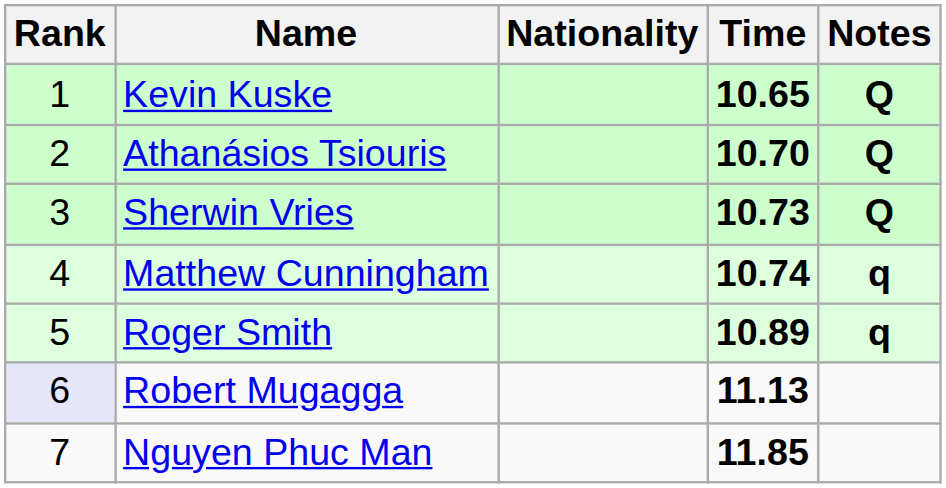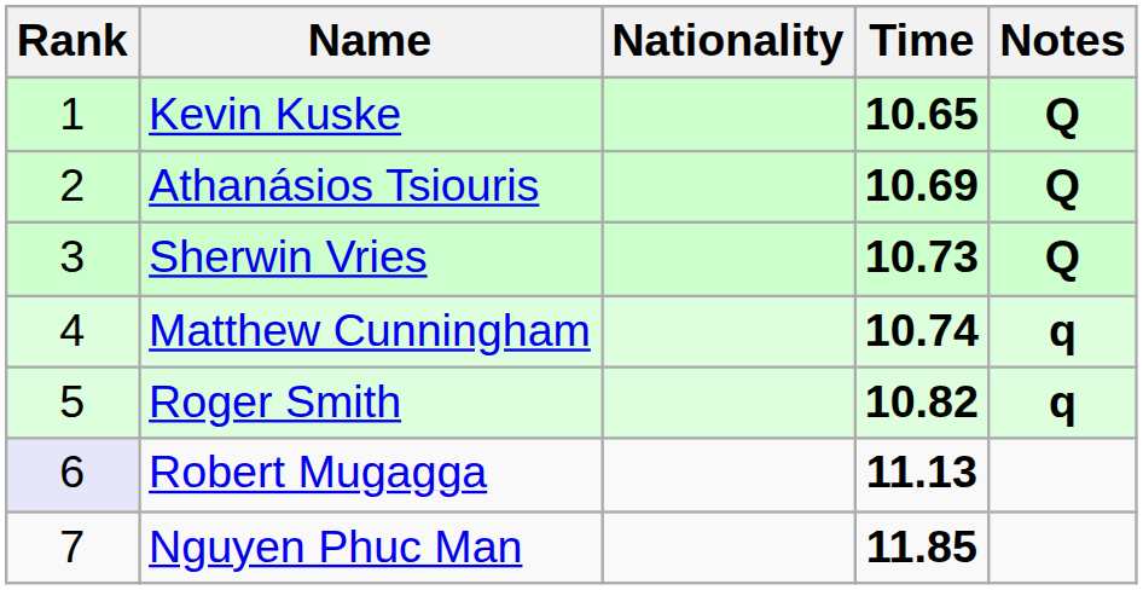Athanásios Tsiouris | Time: 10.70 -> 10.69
Roger Smith | Time: 10.89 -> 10.82
